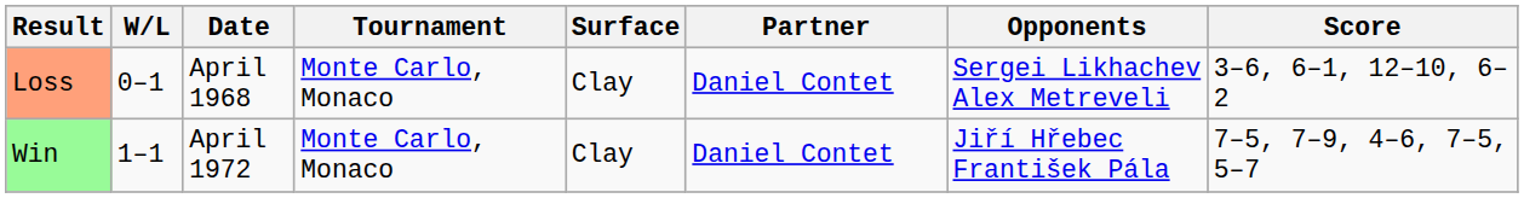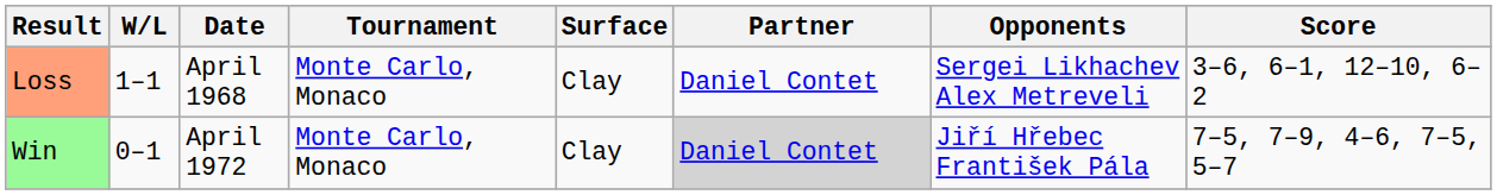Loss | W/L: 0–1 -> 1–1
Win | W/L: 1–1 -> 0–1
Win | Partner: no background -> lightgrey background
